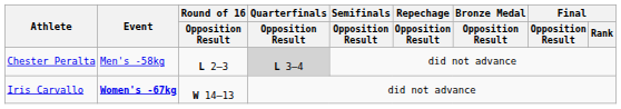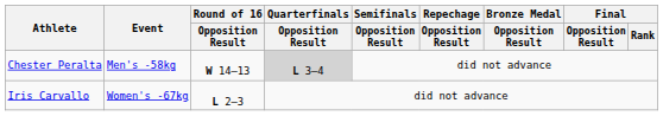Chester Peralta | Round of 16 / Opposition Result: L 2–3 -> W 14–13
Iris Carvallo | Event: bold -> normal
Iris Carvallo | Round of 16 / Opposition Result: W 14–13 -> L 2–3
